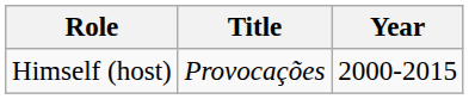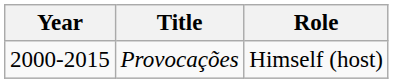columns swapped: Year <-> Role
